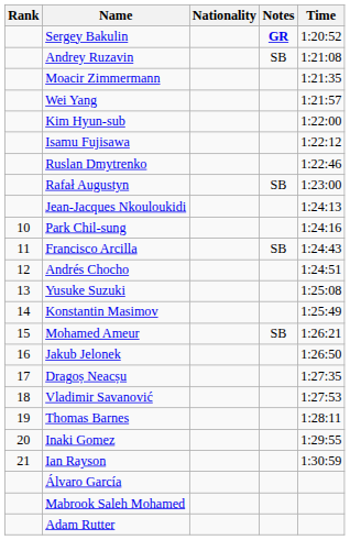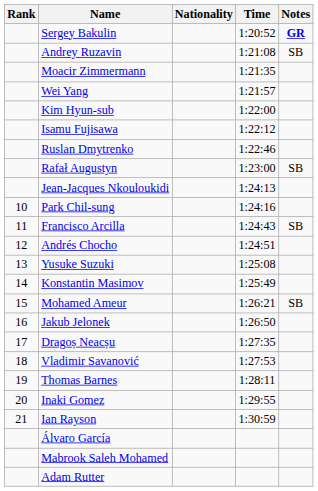columns swapped: Time <-> Notes
